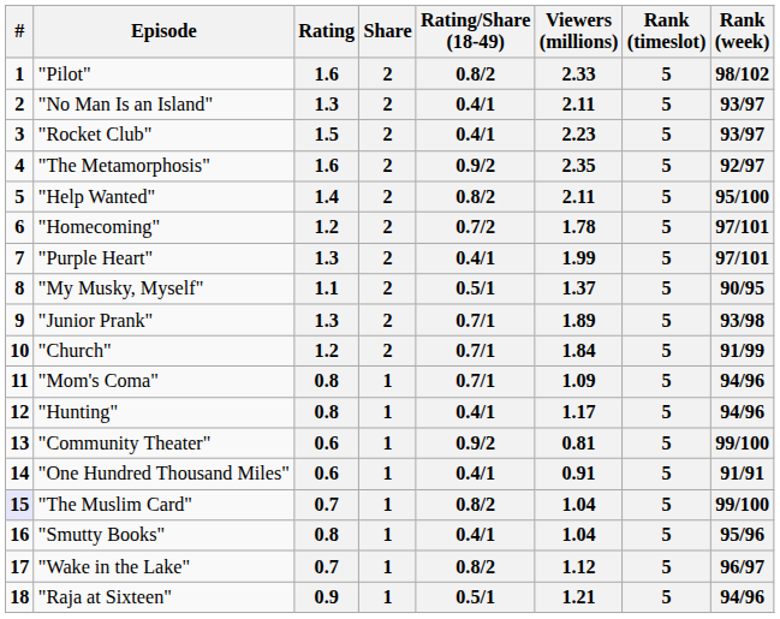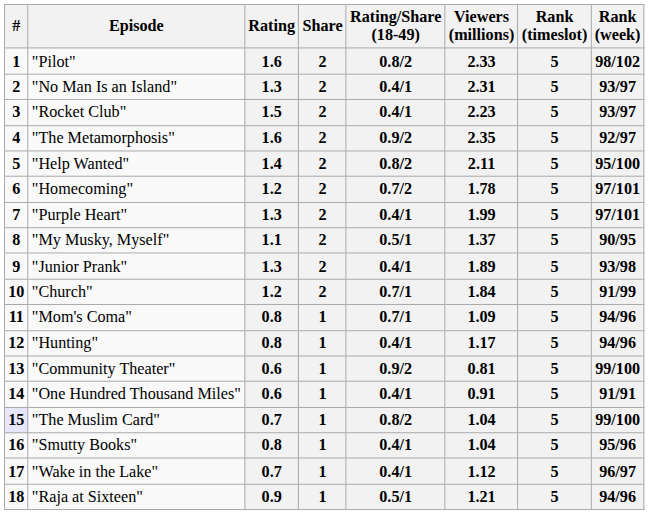"No Man Is an Island" | Viewers (millions): 2.11 -> 2.31
"Junior Prank" | Rating/Share (18-49): 0.7/1 -> 0.4/1
"Wake in the Lake" | Rating/Share (18-49): 0.8/2 -> 0.4/1
